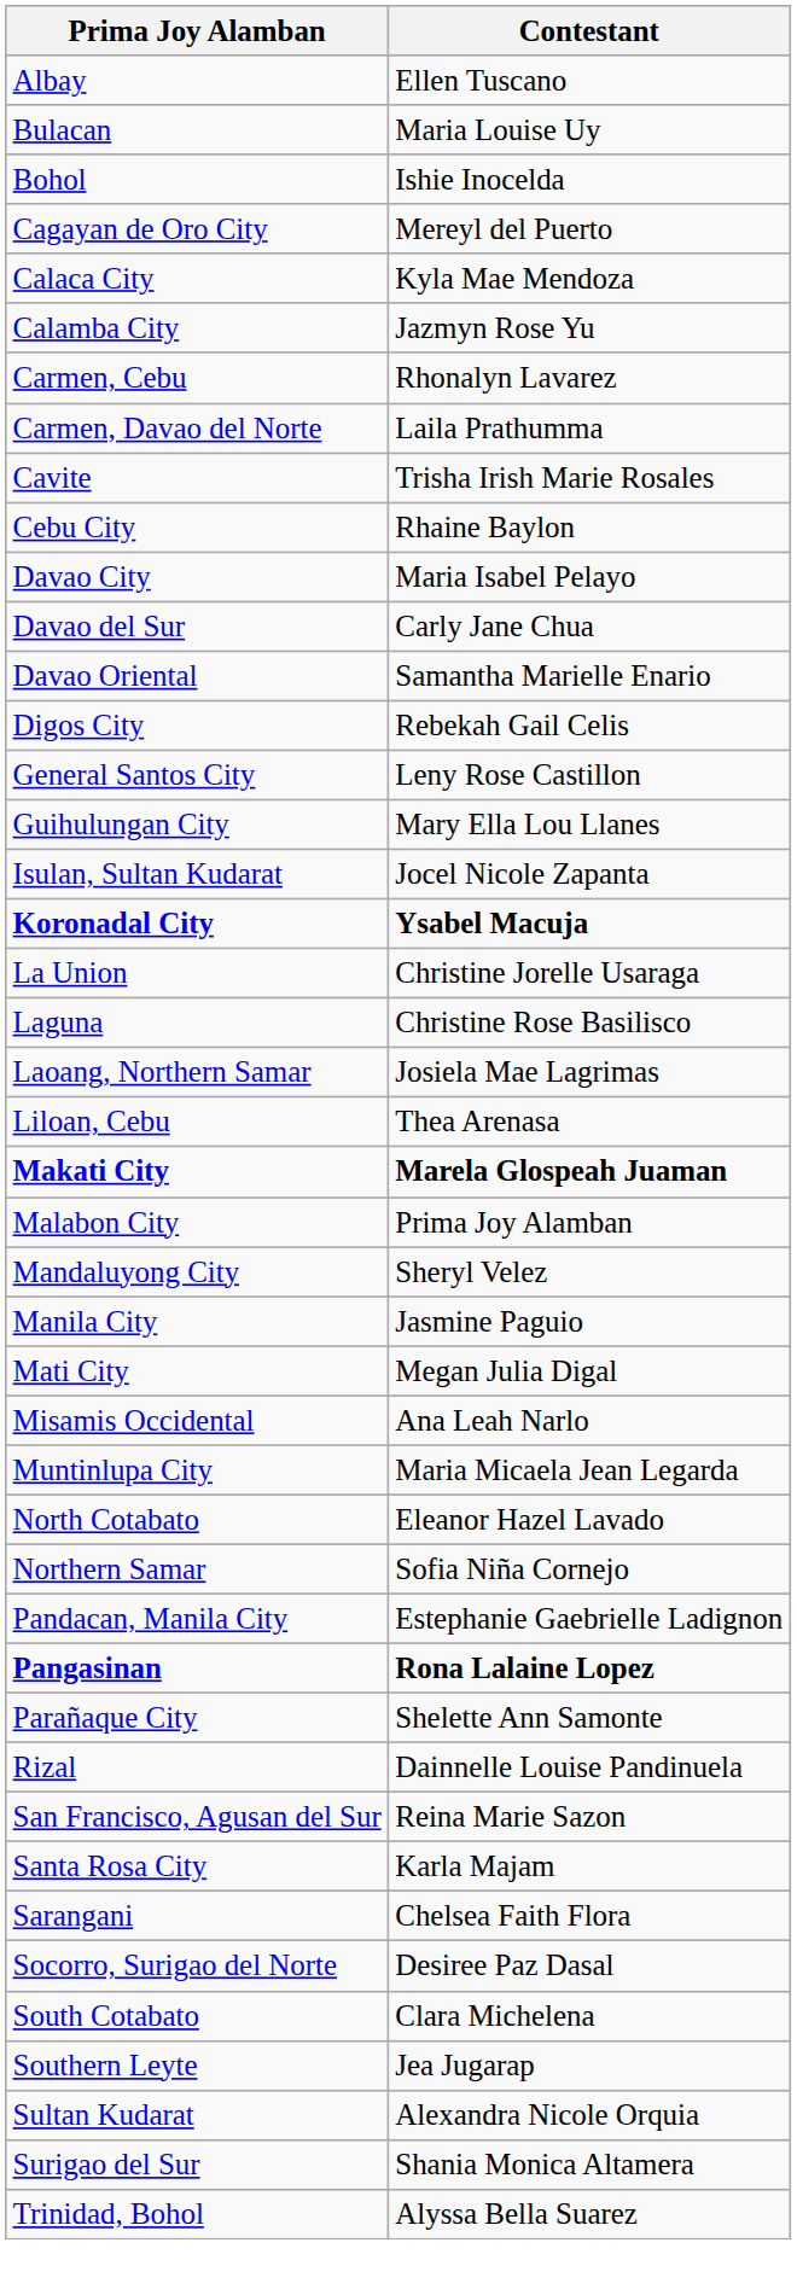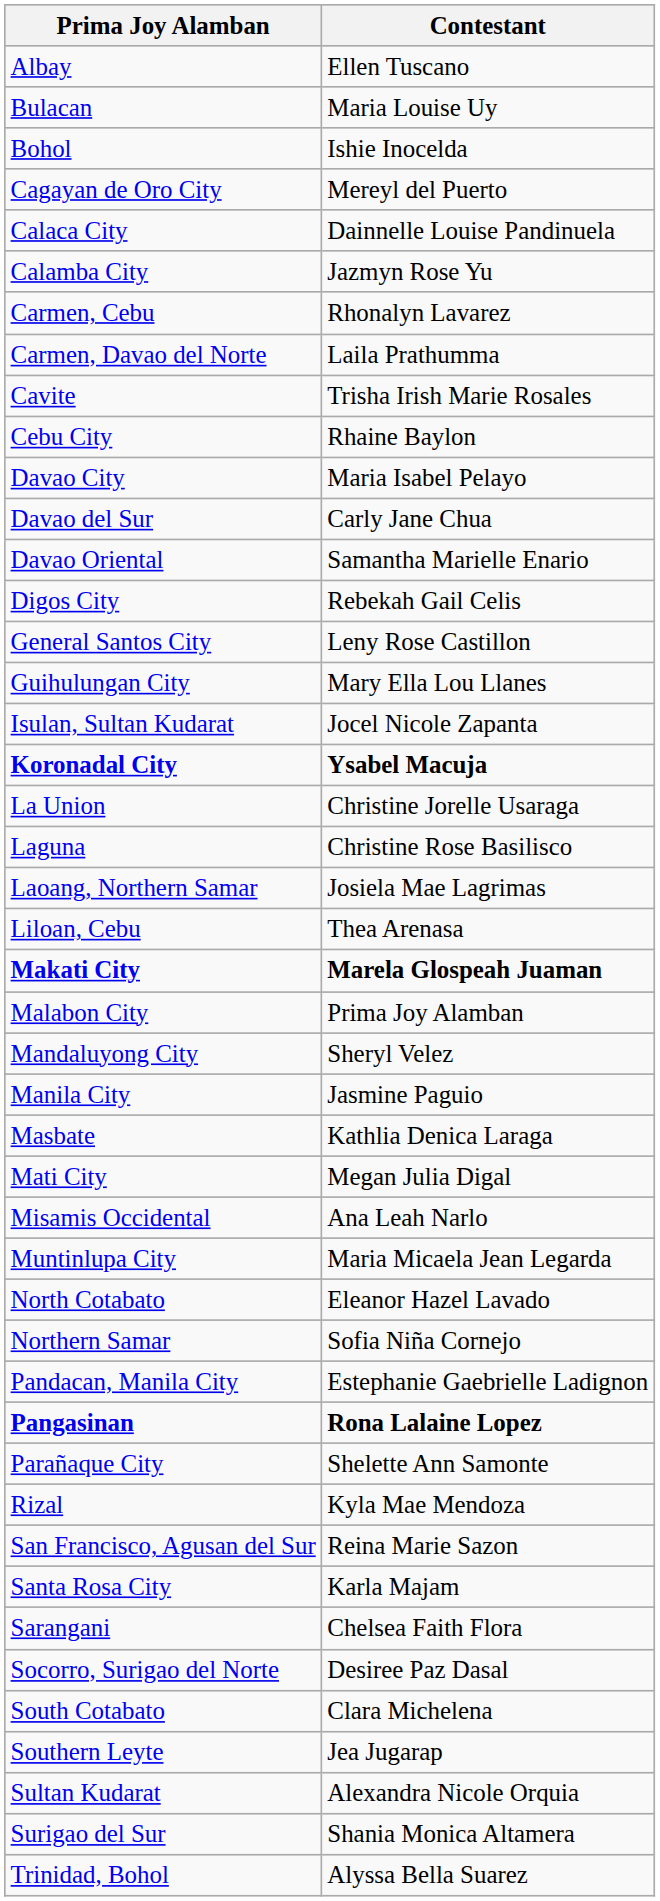Calaca City | Contestant: Kyla Mae Mendoza -> Dainnelle Louise Pandinuela
+ row: Masbate | Kathlia Denica Laraga
Rizal | Contestant: Dainnelle Louise Pandinuela -> Kyla Mae Mendoza
